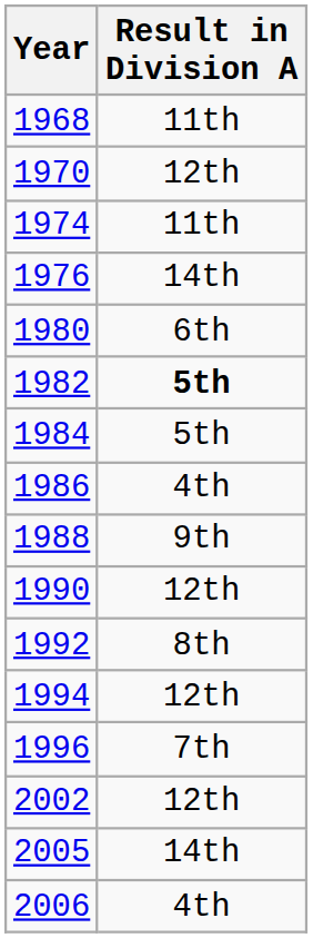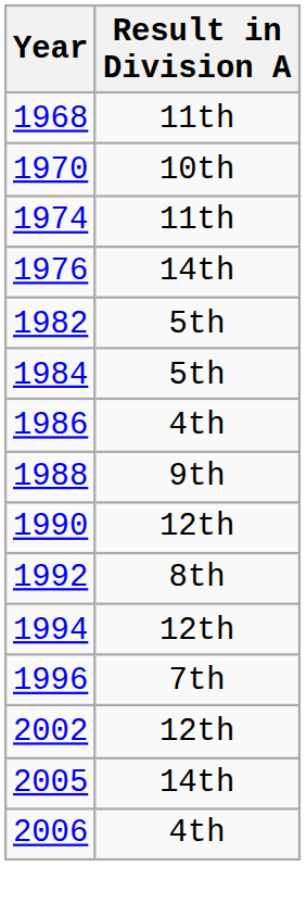1970 | Result in Division A: 12th -> 10th
- row: 1980 | 6th
1982 | Result in Division A: bold -> normal
